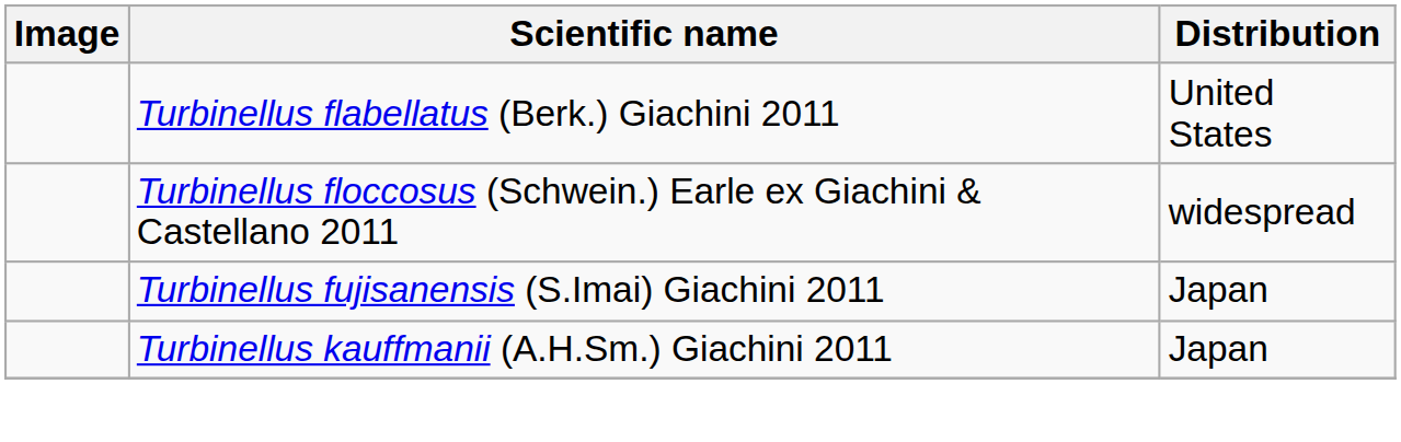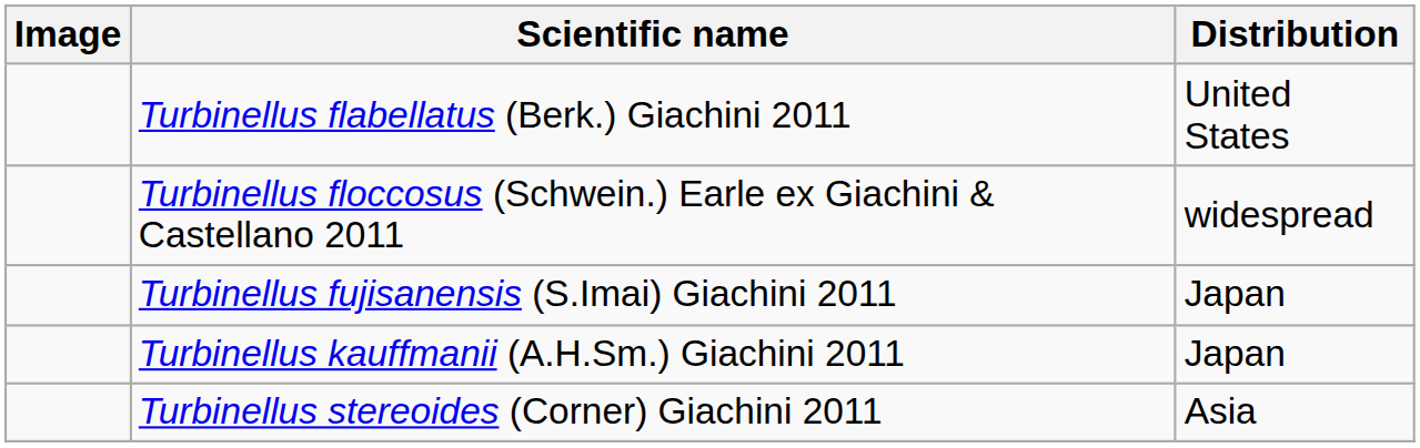+ row: Turbinellus stereoides (Corner) Giachini 2011 | Asia
